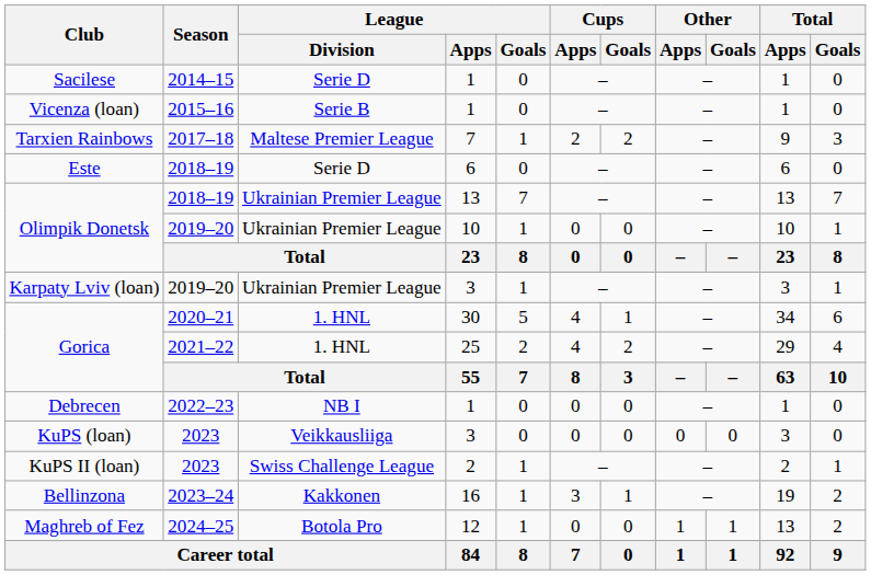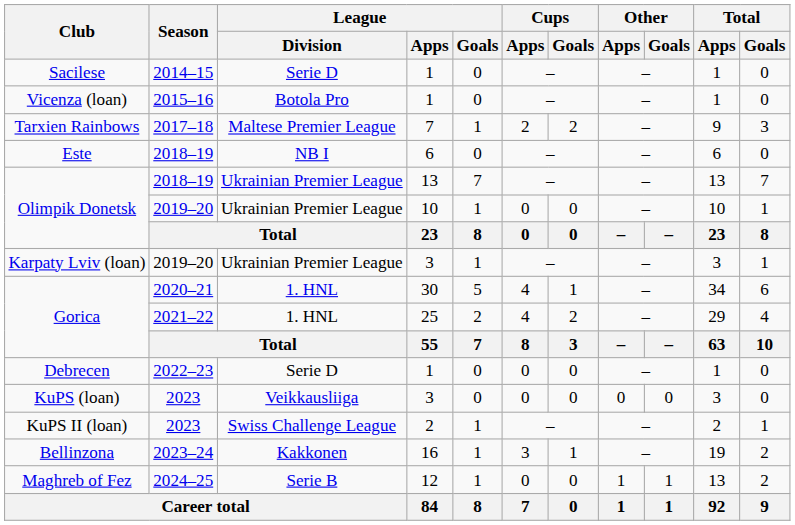Vicenza (loan) | League / Division: Serie B -> Botola Pro
Este | League / Division: Serie D -> NB I
Debrecen | League / Division: NB I -> Serie D
Maghreb of Fez | League / Division: Botola Pro -> Serie B
